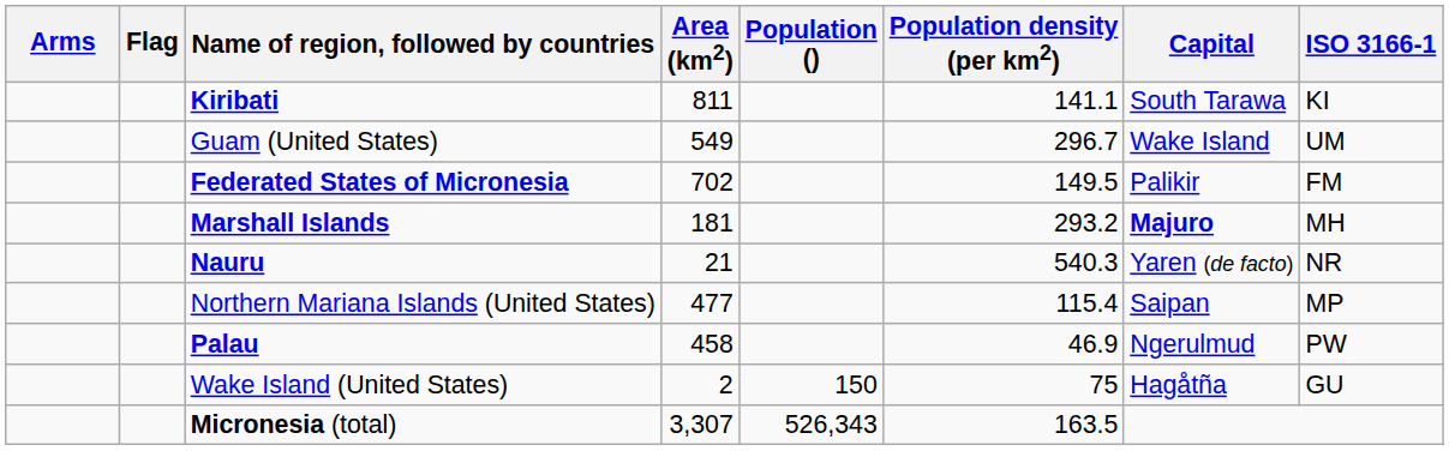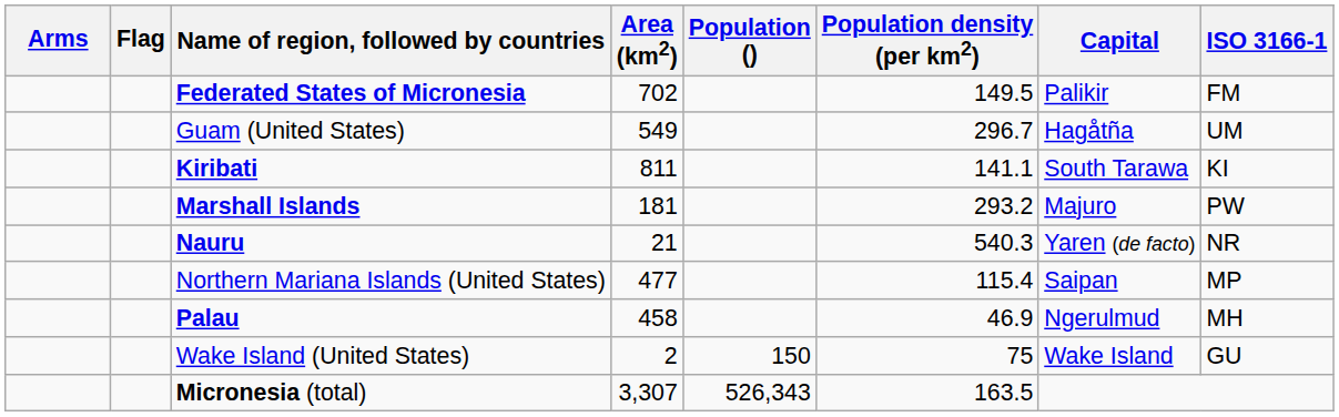rows swapped: Federated States of Micronesia <-> Kiribati
Guam (United States) | Capital: Wake Island -> Hagåtña
Marshall Islands | Capital: bold -> normal
Marshall Islands | ISO 3166-1: MH -> PW
Palau | ISO 3166-1: PW -> MH
Wake Island (United States) | Capital: Hagåtña -> Wake Island
